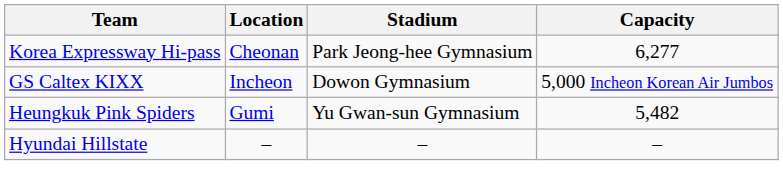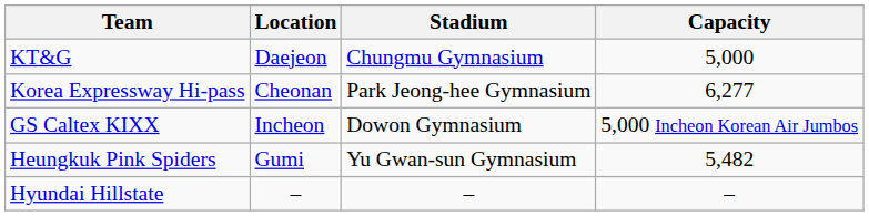+ row: KT&G | Daejeon | Chungmu Gymnasium | 5,000
